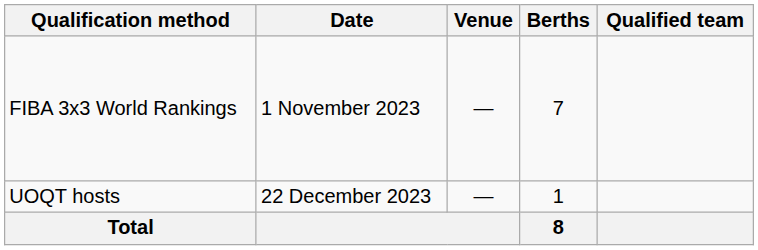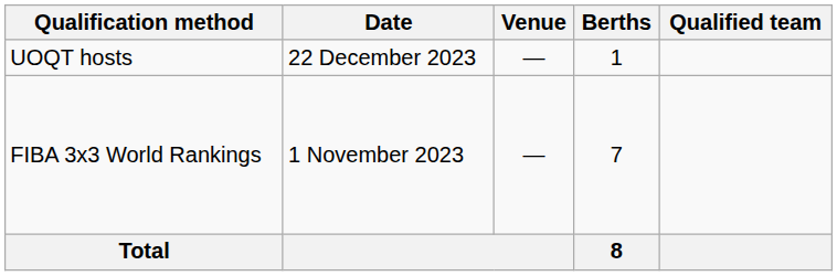rows swapped: UOQT hosts <-> FIBA 3x3 World Rankings
